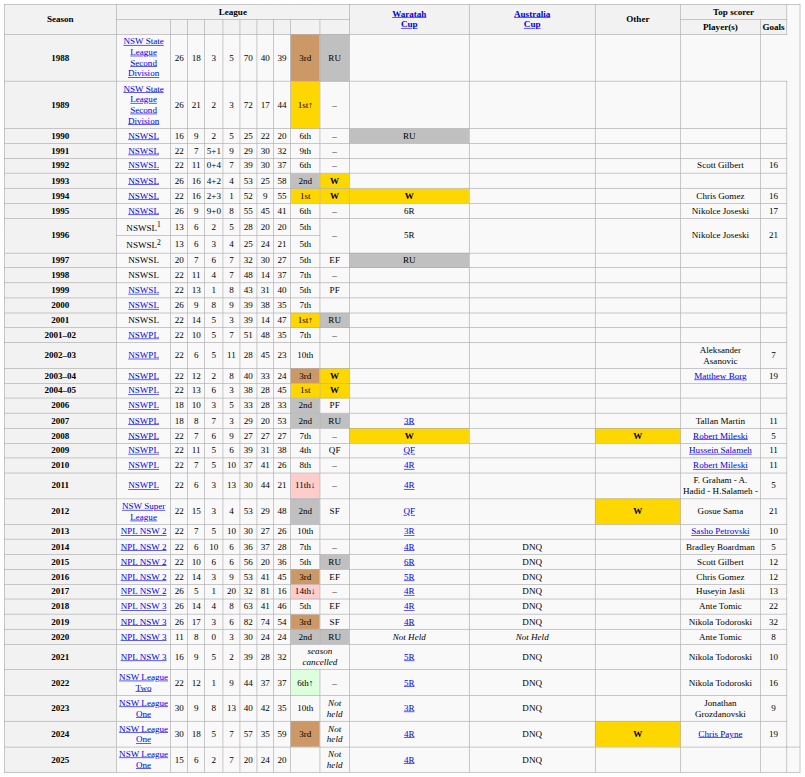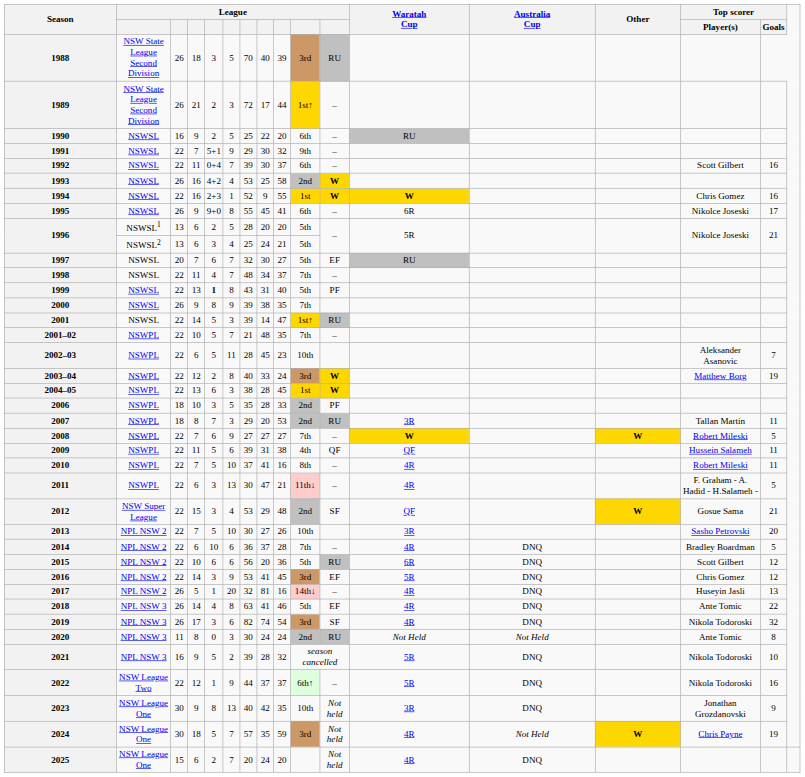1998 | column 8: 14 -> 34
1999 | column 5: normal -> bold
2001–02 | column 7: 51 -> 21
2006 | column 7: 33 -> 35
2010 | column 9: 26 -> 16
2011 | column 8: 44 -> 47
2013 | Top scorer / Goals: 10 -> 20
2024 | Australia Cup: DNQ -> Not Held
